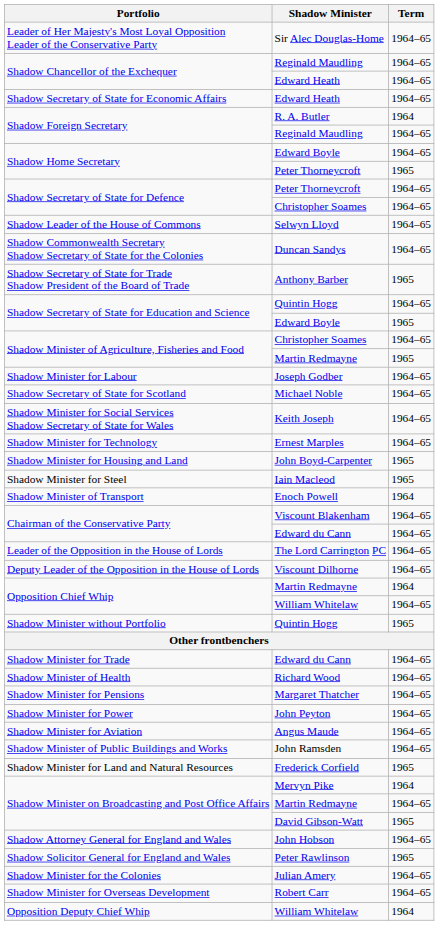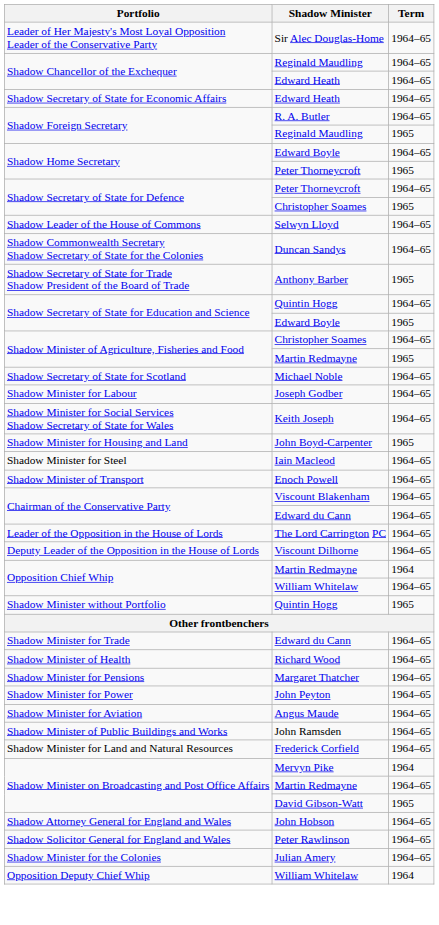Shadow Foreign Secretary / R. A. Butler | Term: 1964 -> 1964–65
Shadow Foreign Secretary / Reginald Maudling | Term: 1964–65 -> 1965
Shadow Secretary of State for Defence / Christopher Soames | Term: 1964–65 -> 1965
rows swapped: Shadow Minister for Labour <-> Shadow Secretary of State for Scotland
- row: Shadow Minister for Technology | Ernest Marples | 1964–65
Shadow Minister for Steel | Term: 1965 -> 1964–65
Shadow Minister of Transport | Term: 1964 -> 1964–65
Shadow Minister for Land and Natural Resources | Term: 1965 -> 1964–65
Shadow Solicitor General for England and Wales | Term: 1965 -> 1964–65
- row: Shadow Minister for Overseas Development | Robert Carr | 1964–65
